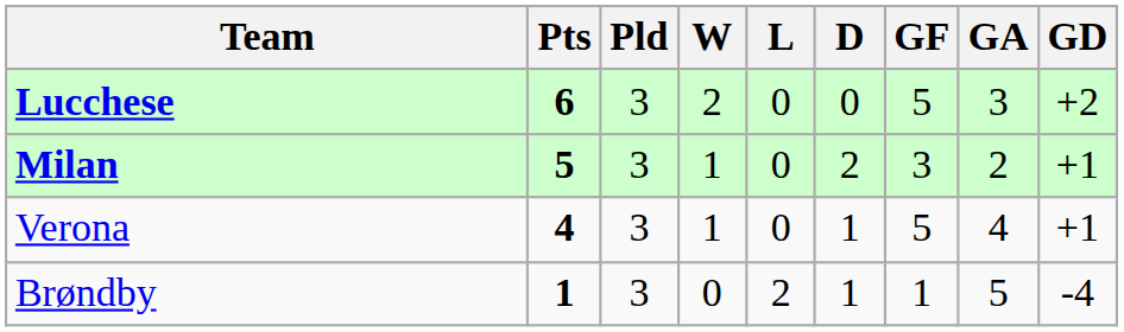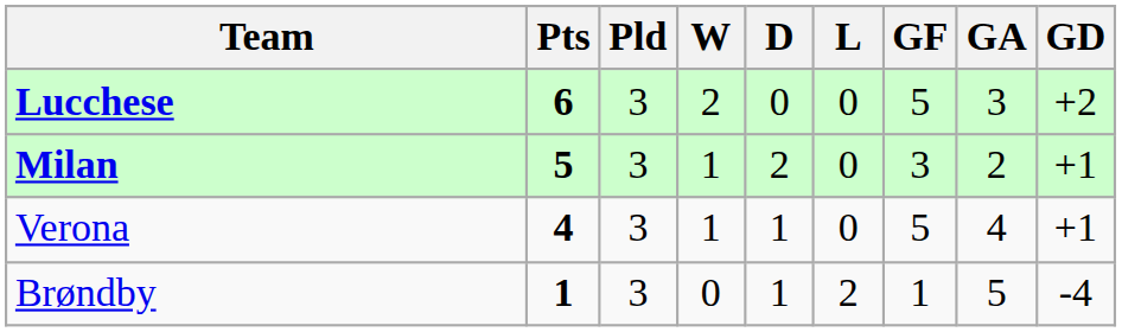columns swapped: D <-> L
